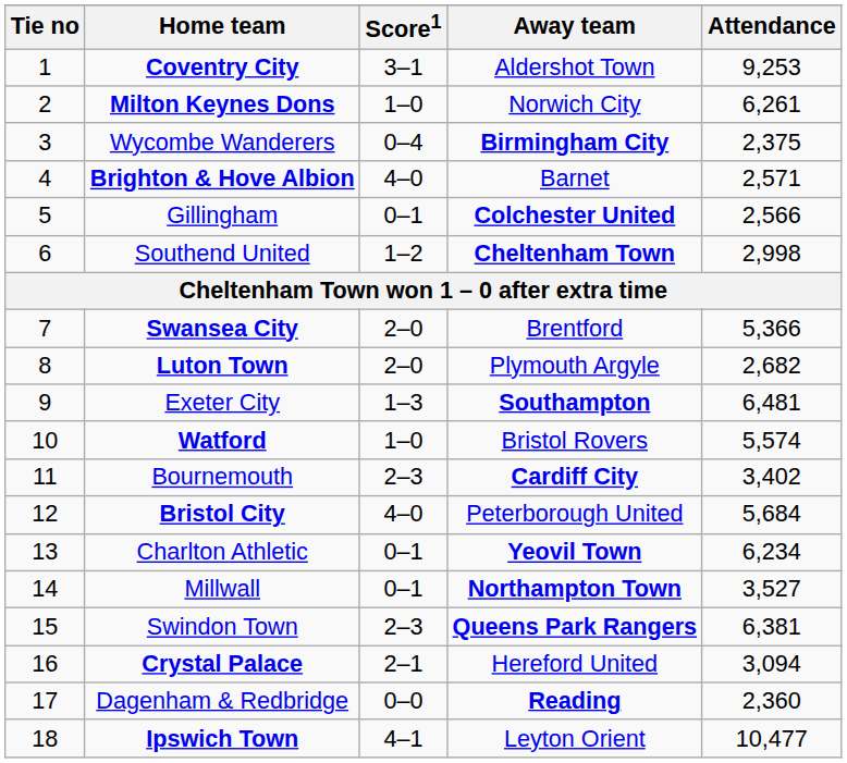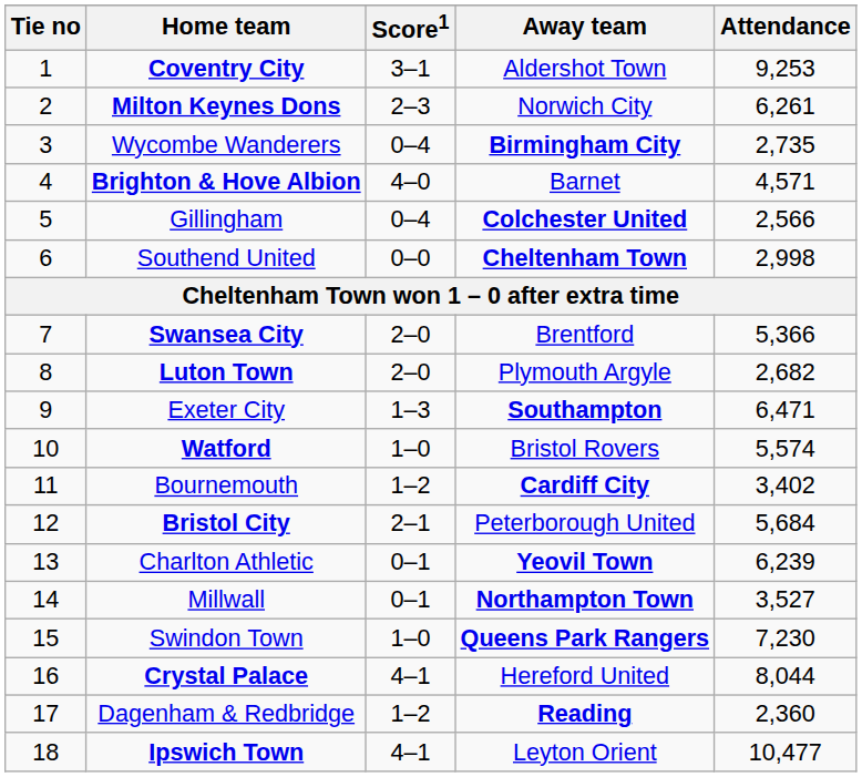Milton Keynes Dons | Score1: 1–0 -> 2–3
Wycombe Wanderers | Attendance: 2,375 -> 2,735
Brighton & Hove Albion | Attendance: 2,571 -> 4,571
Gillingham | Score1: 0–1 -> 0–4
Southend United | Score1: 1–2 -> 0–0
Exeter City | Attendance: 6,481 -> 6,471
Bournemouth | Score1: 2–3 -> 1–2
Bristol City | Score1: 4–0 -> 2–1
Charlton Athletic | Attendance: 6,234 -> 6,239
Swindon Town | Score1: 2–3 -> 1–0
Swindon Town | Attendance: 6,381 -> 7,230
Crystal Palace | Score1: 2–1 -> 4–1
Crystal Palace | Attendance: 3,094 -> 8,044
Dagenham & Redbridge | Score1: 0–0 -> 1–2
